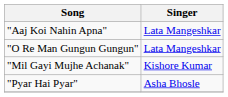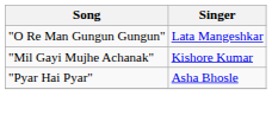- row: "Aaj Koi Nahin Apna" | Lata Mangeshkar
